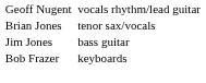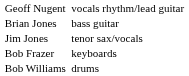Brian Jones | column 4: tenor sax/vocals -> bass guitar
Jim Jones | column 4: bass guitar -> tenor sax/vocals
+ row: Bob Williams | drums
